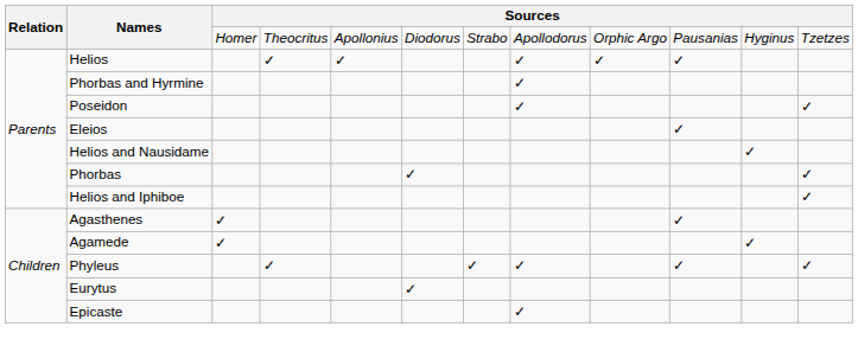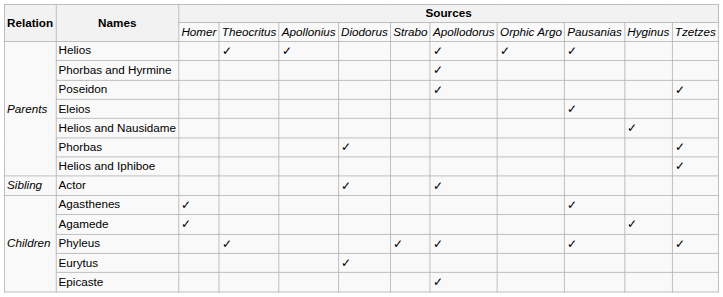+ row: Sibling | Actor | ✓ | ✓
